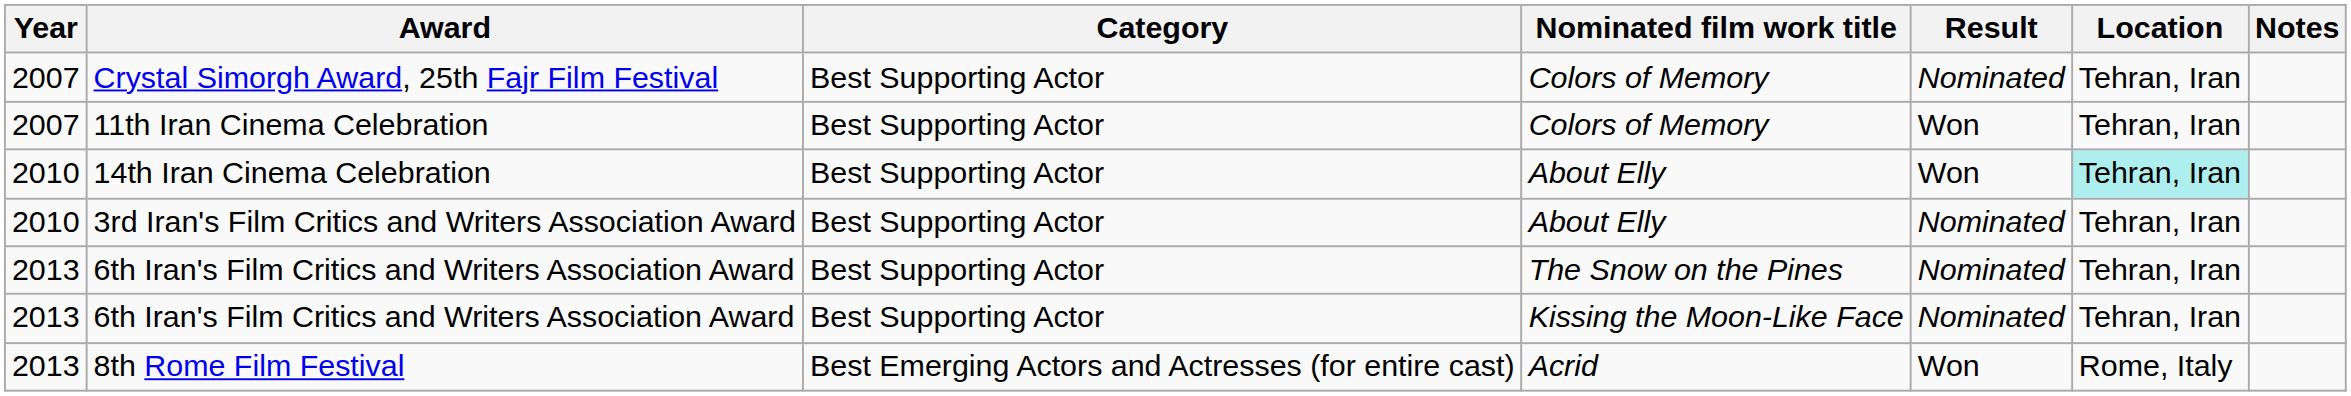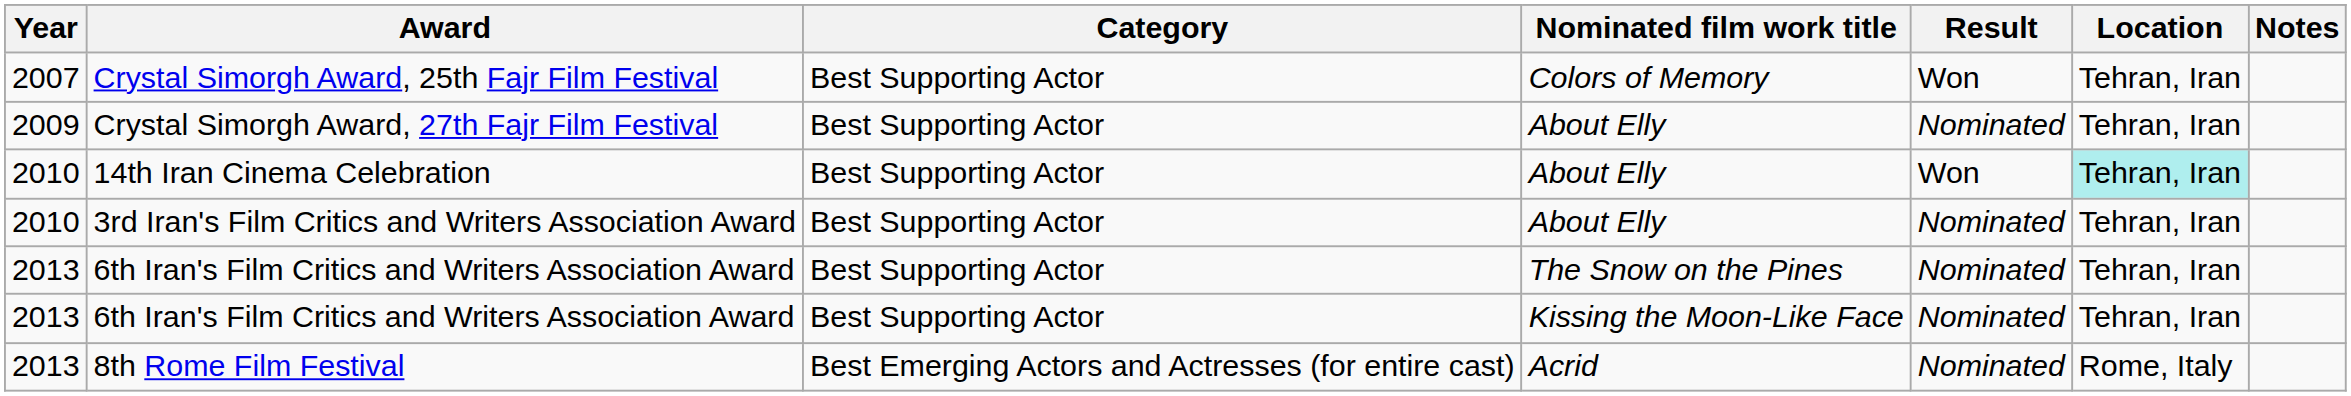Crystal Simorgh Award, 25th Fajr Film Festival | Result: Nominated -> Won
- row: 2007 | 11th Iran Cinema Celebration | Best Supporting Actor | Colors of Memory | Won | Tehran, Iran
+ row: 2009 | Crystal Simorgh Award, 27th Fajr Film Festival | Best Supporting Actor | About Elly | Nominated | Tehran, Iran
8th Rome Film Festival | Result: Won -> Nominated
